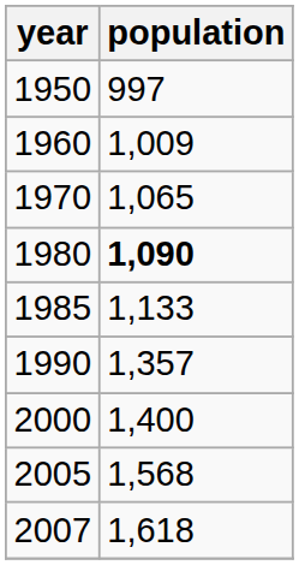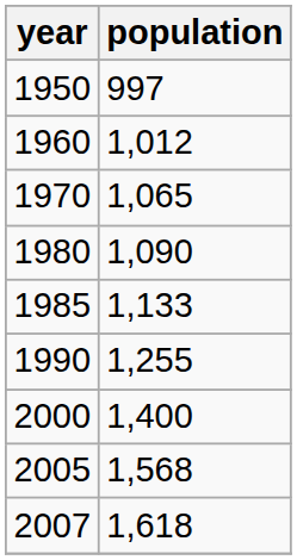1960 | population: 1,009 -> 1,012
1980 | population: bold -> normal
1990 | population: 1,357 -> 1,255
